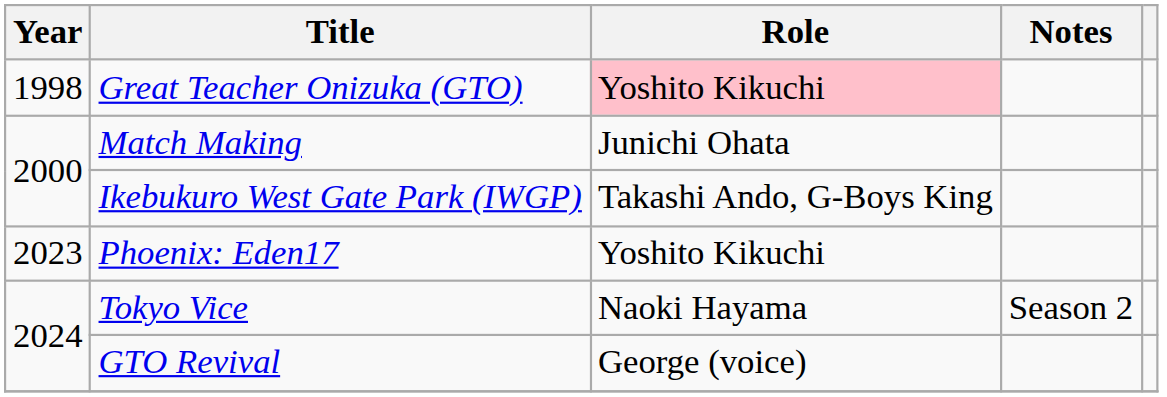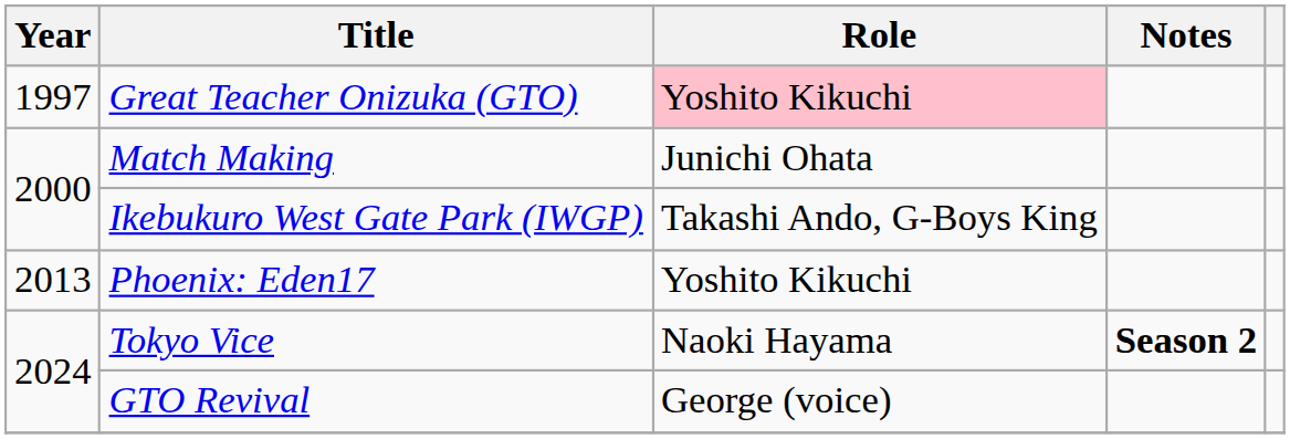Great Teacher Onizuka (GTO) | Year: 1998 -> 1997
Phoenix: Eden17 | Year: 2023 -> 2013
Tokyo Vice | Notes: normal -> bold
